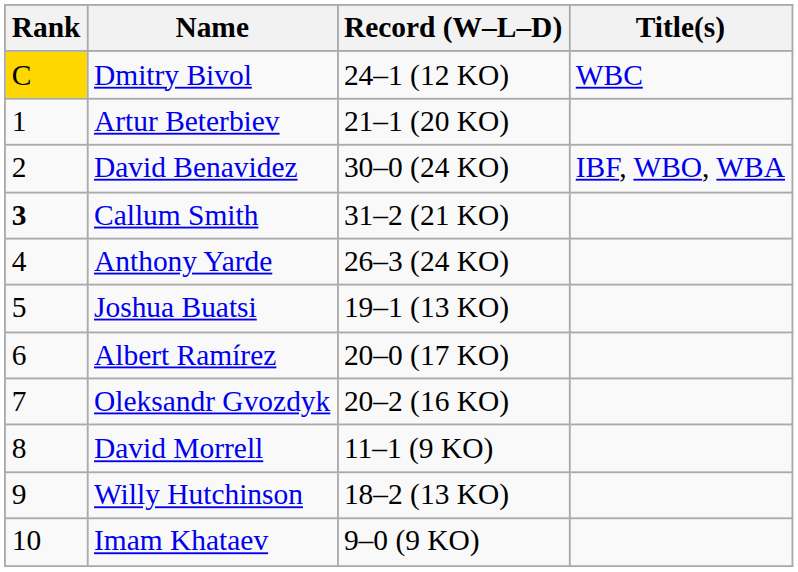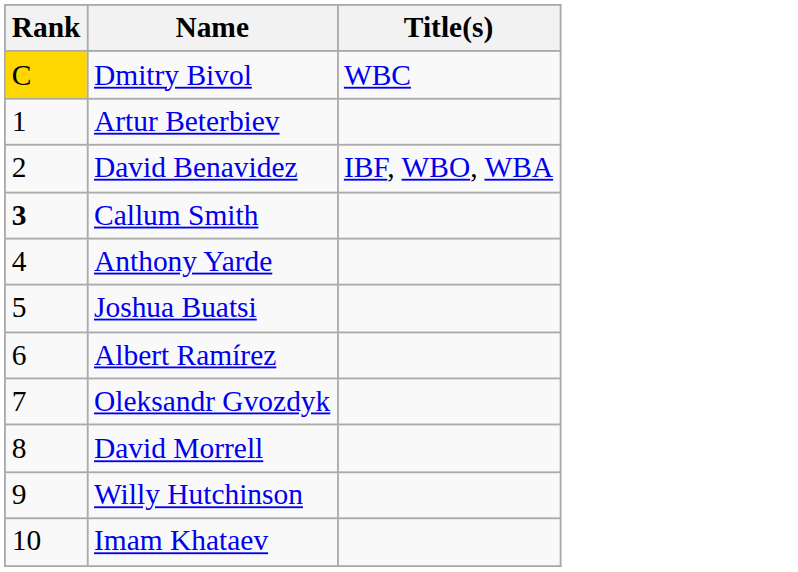- column: Record (W–L–D) | 24–1 (12 KO) | 21–1 (20 KO) | 30–0 (24 KO) | 31–2 (21 KO) | 26–3 (24 KO) | 19–1 (13 KO) | 20–0 (17 KO) | 20–2 (16 KO) | 11–1 (9 KO) | 18–2 (13 KO) | 9–0 (9 KO)
